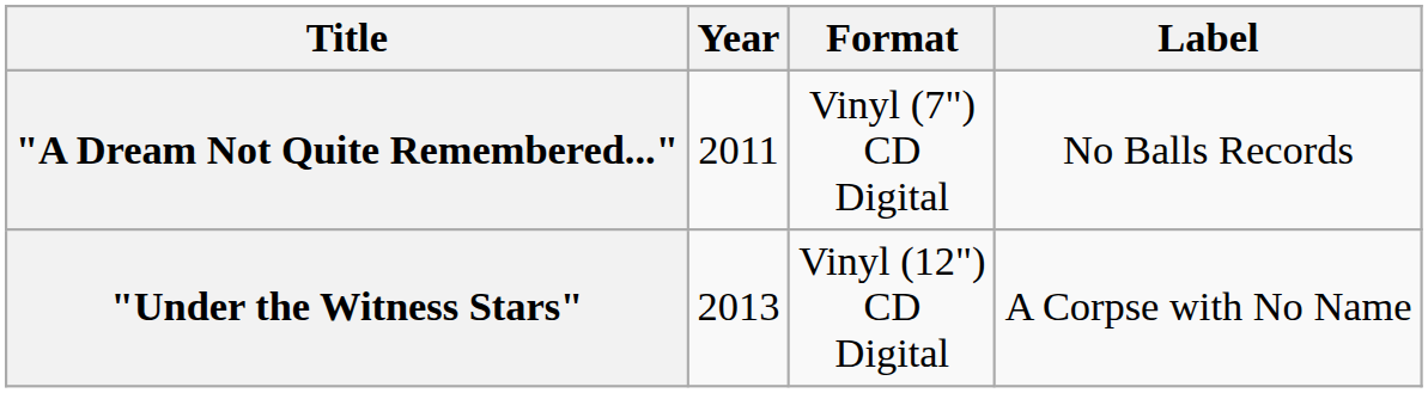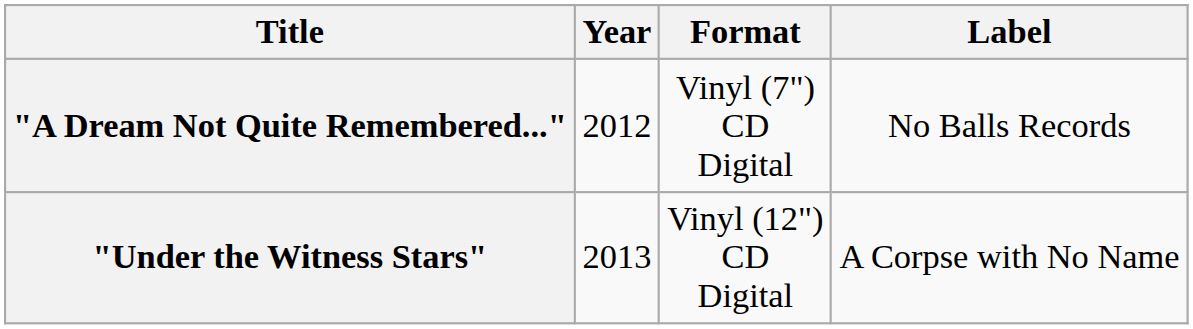"A Dream Not Quite Remembered..." | Year: 2011 -> 2012
